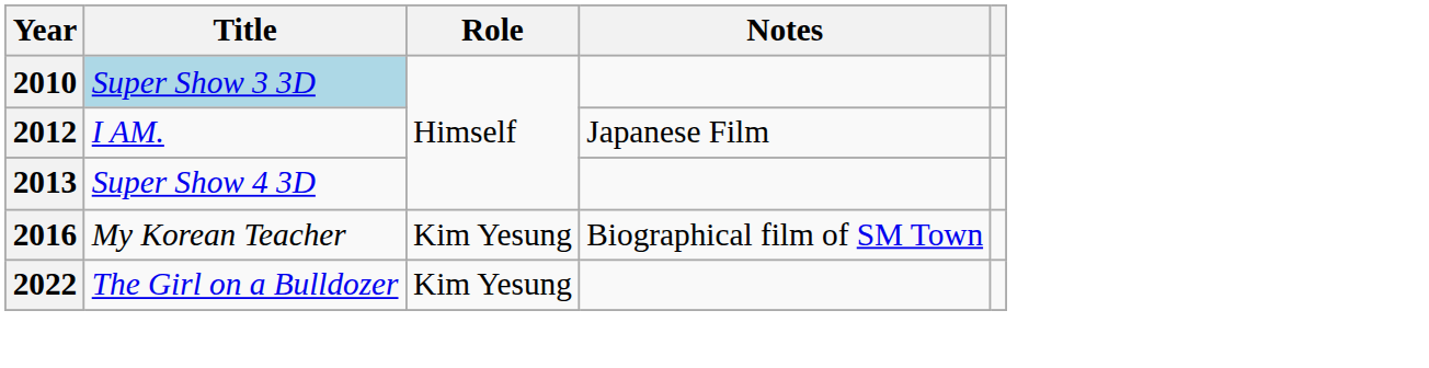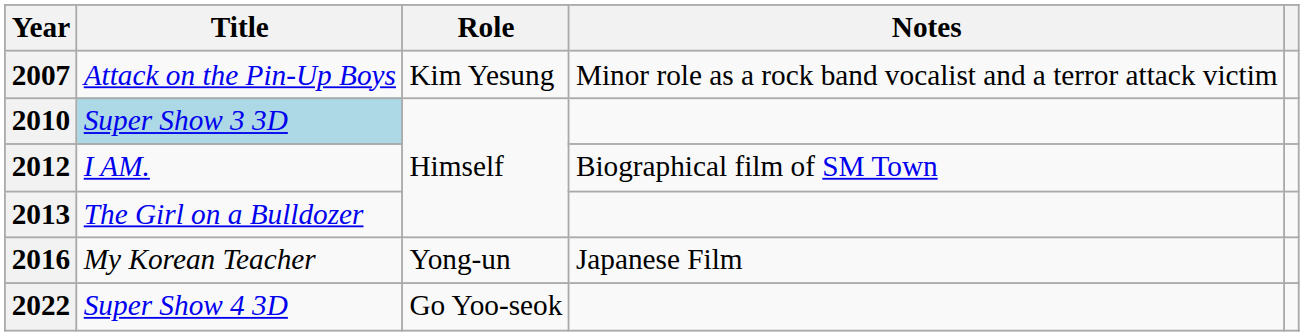+ row: 2007 | Attack on the Pin-Up Boys | Kim Yesung | Minor role as a rock band vocalist and a terror attack victim
2012 | Notes: Japanese Film -> Biographical film of SM Town
2013 | Title: Super Show 4 3D -> The Girl on a Bulldozer
2016 | Role: Kim Yesung -> Yong-un
2016 | Notes: Biographical film of SM Town -> Japanese Film
2022 | Title: The Girl on a Bulldozer -> Super Show 4 3D
2022 | Role: Kim Yesung -> Go Yoo-seok
